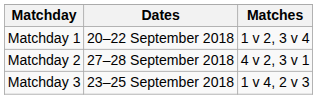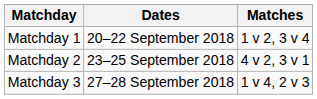Matchday 2 | Dates: 27–28 September 2018 -> 23–25 September 2018
Matchday 3 | Dates: 23–25 September 2018 -> 27–28 September 2018
